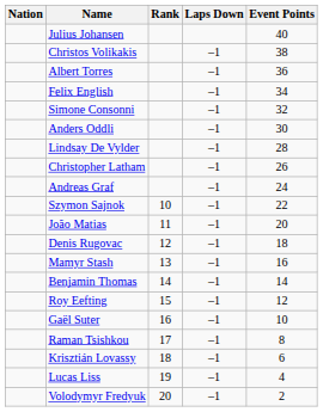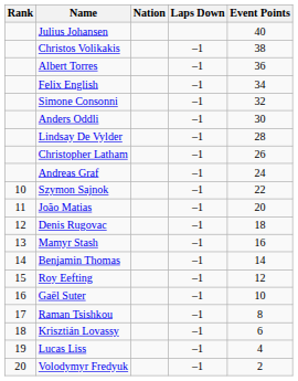columns swapped: Rank <-> Nation
